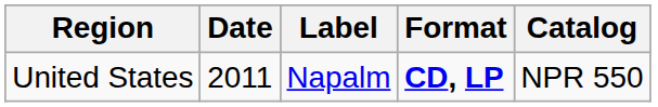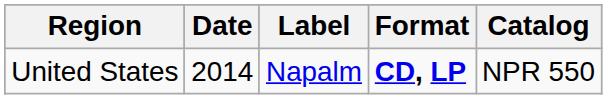United States | Date: 2011 -> 2014
